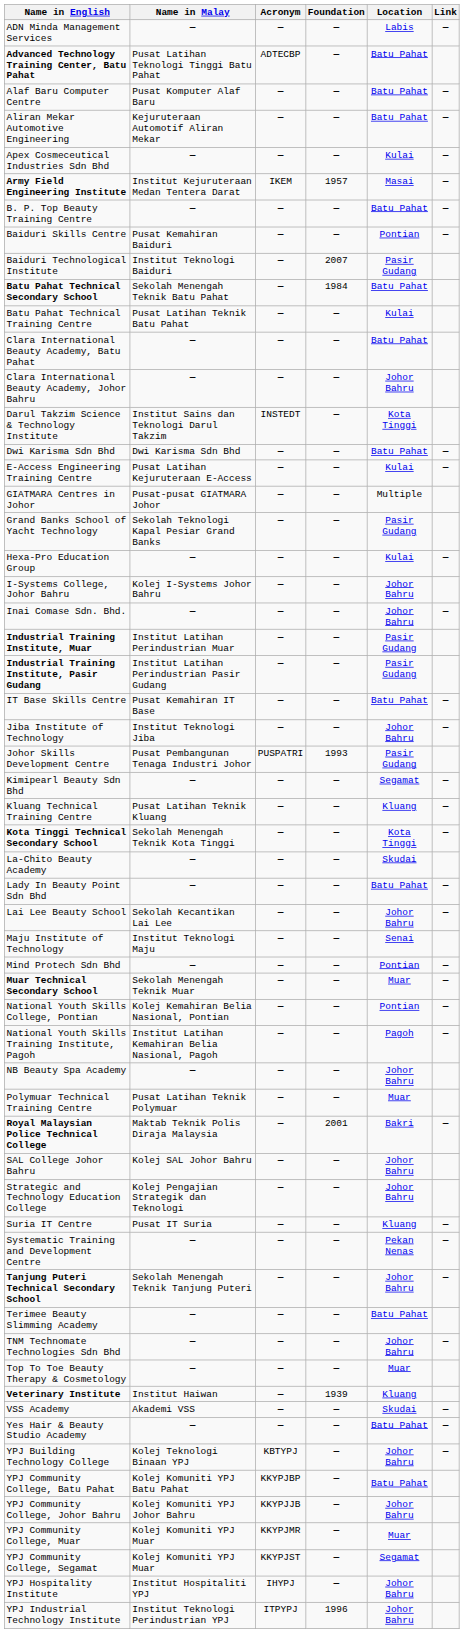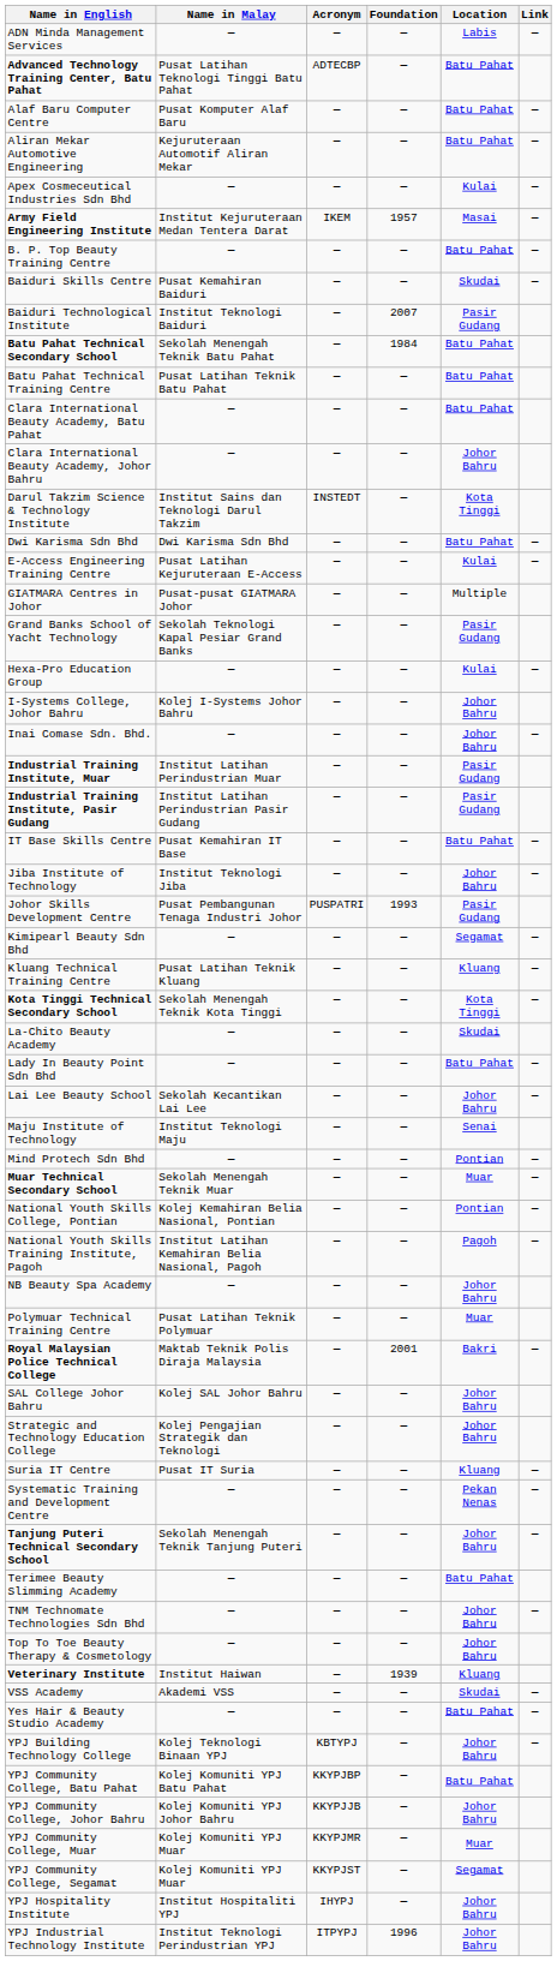Baiduri Skills Centre | Location: Pontian -> Skudai
Batu Pahat Technical Training Centre | Location: Kulai -> Batu Pahat
Top To Toe Beauty Therapy & Cosmetology | Location: Muar -> Johor Bahru
